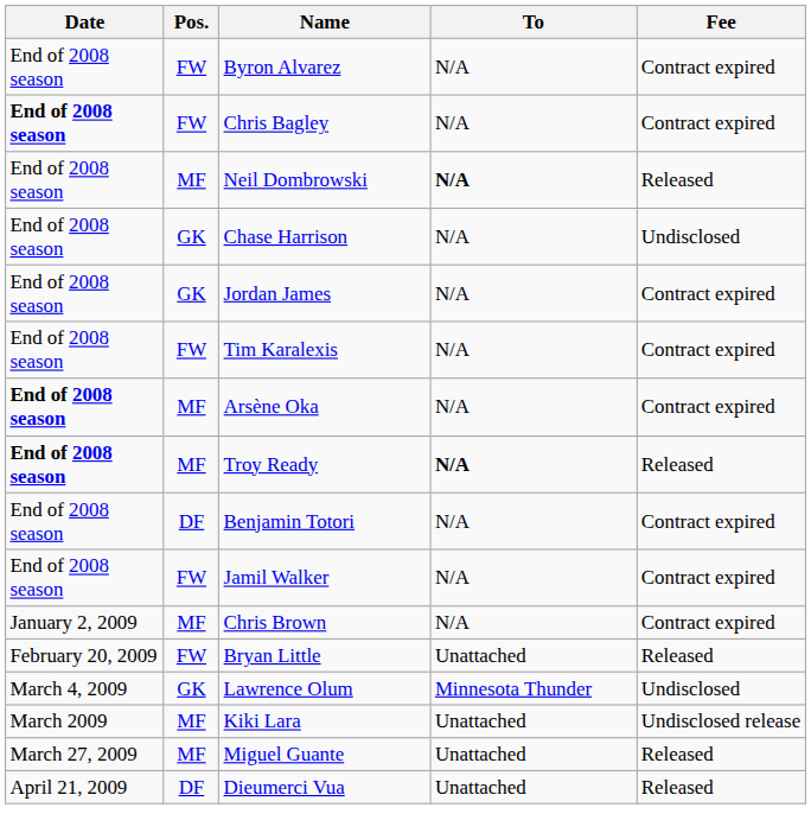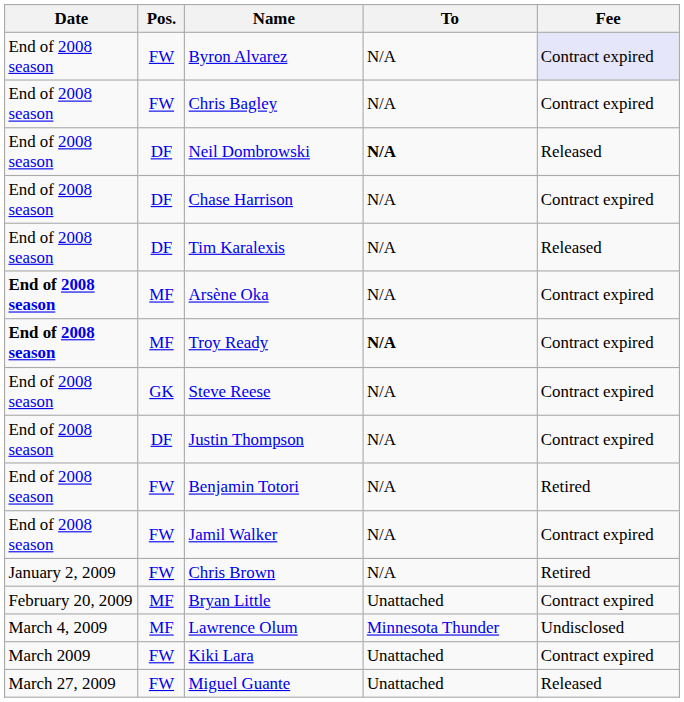Byron Alvarez | Fee: no background -> lavender background
Chris Bagley | Date: bold -> normal
Neil Dombrowski | Pos.: MF -> DF
Chase Harrison | Pos.: GK -> DF
Chase Harrison | Fee: Undisclosed -> Contract expired
- row: End of 2008 season | GK | Jordan James | N/A | Contract expired
Tim Karalexis | Pos.: FW -> DF
Tim Karalexis | Fee: Contract expired -> Released
Troy Ready | Fee: Released -> Contract expired
+ row: End of 2008 season | GK | Steve Reese | N/A | Contract expired
+ row: End of 2008 season | DF | Justin Thompson | N/A | Contract expired
Benjamin Totori | Pos.: DF -> FW
Benjamin Totori | Fee: Contract expired -> Retired
Chris Brown | Pos.: MF -> FW
Chris Brown | Fee: Contract expired -> Retired
Bryan Little | Pos.: FW -> MF
Bryan Little | Fee: Released -> Contract expired
Lawrence Olum | Pos.: GK -> MF
Kiki Lara | Pos.: MF -> FW
Kiki Lara | Fee: Undisclosed release -> Contract expired
Miguel Guante | Pos.: MF -> FW
- row: April 21, 2009 | DF | Dieumerci Vua | Unattached | Released
